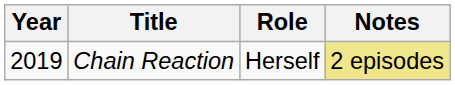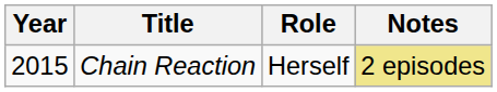Chain Reaction | Year: 2019 -> 2015
